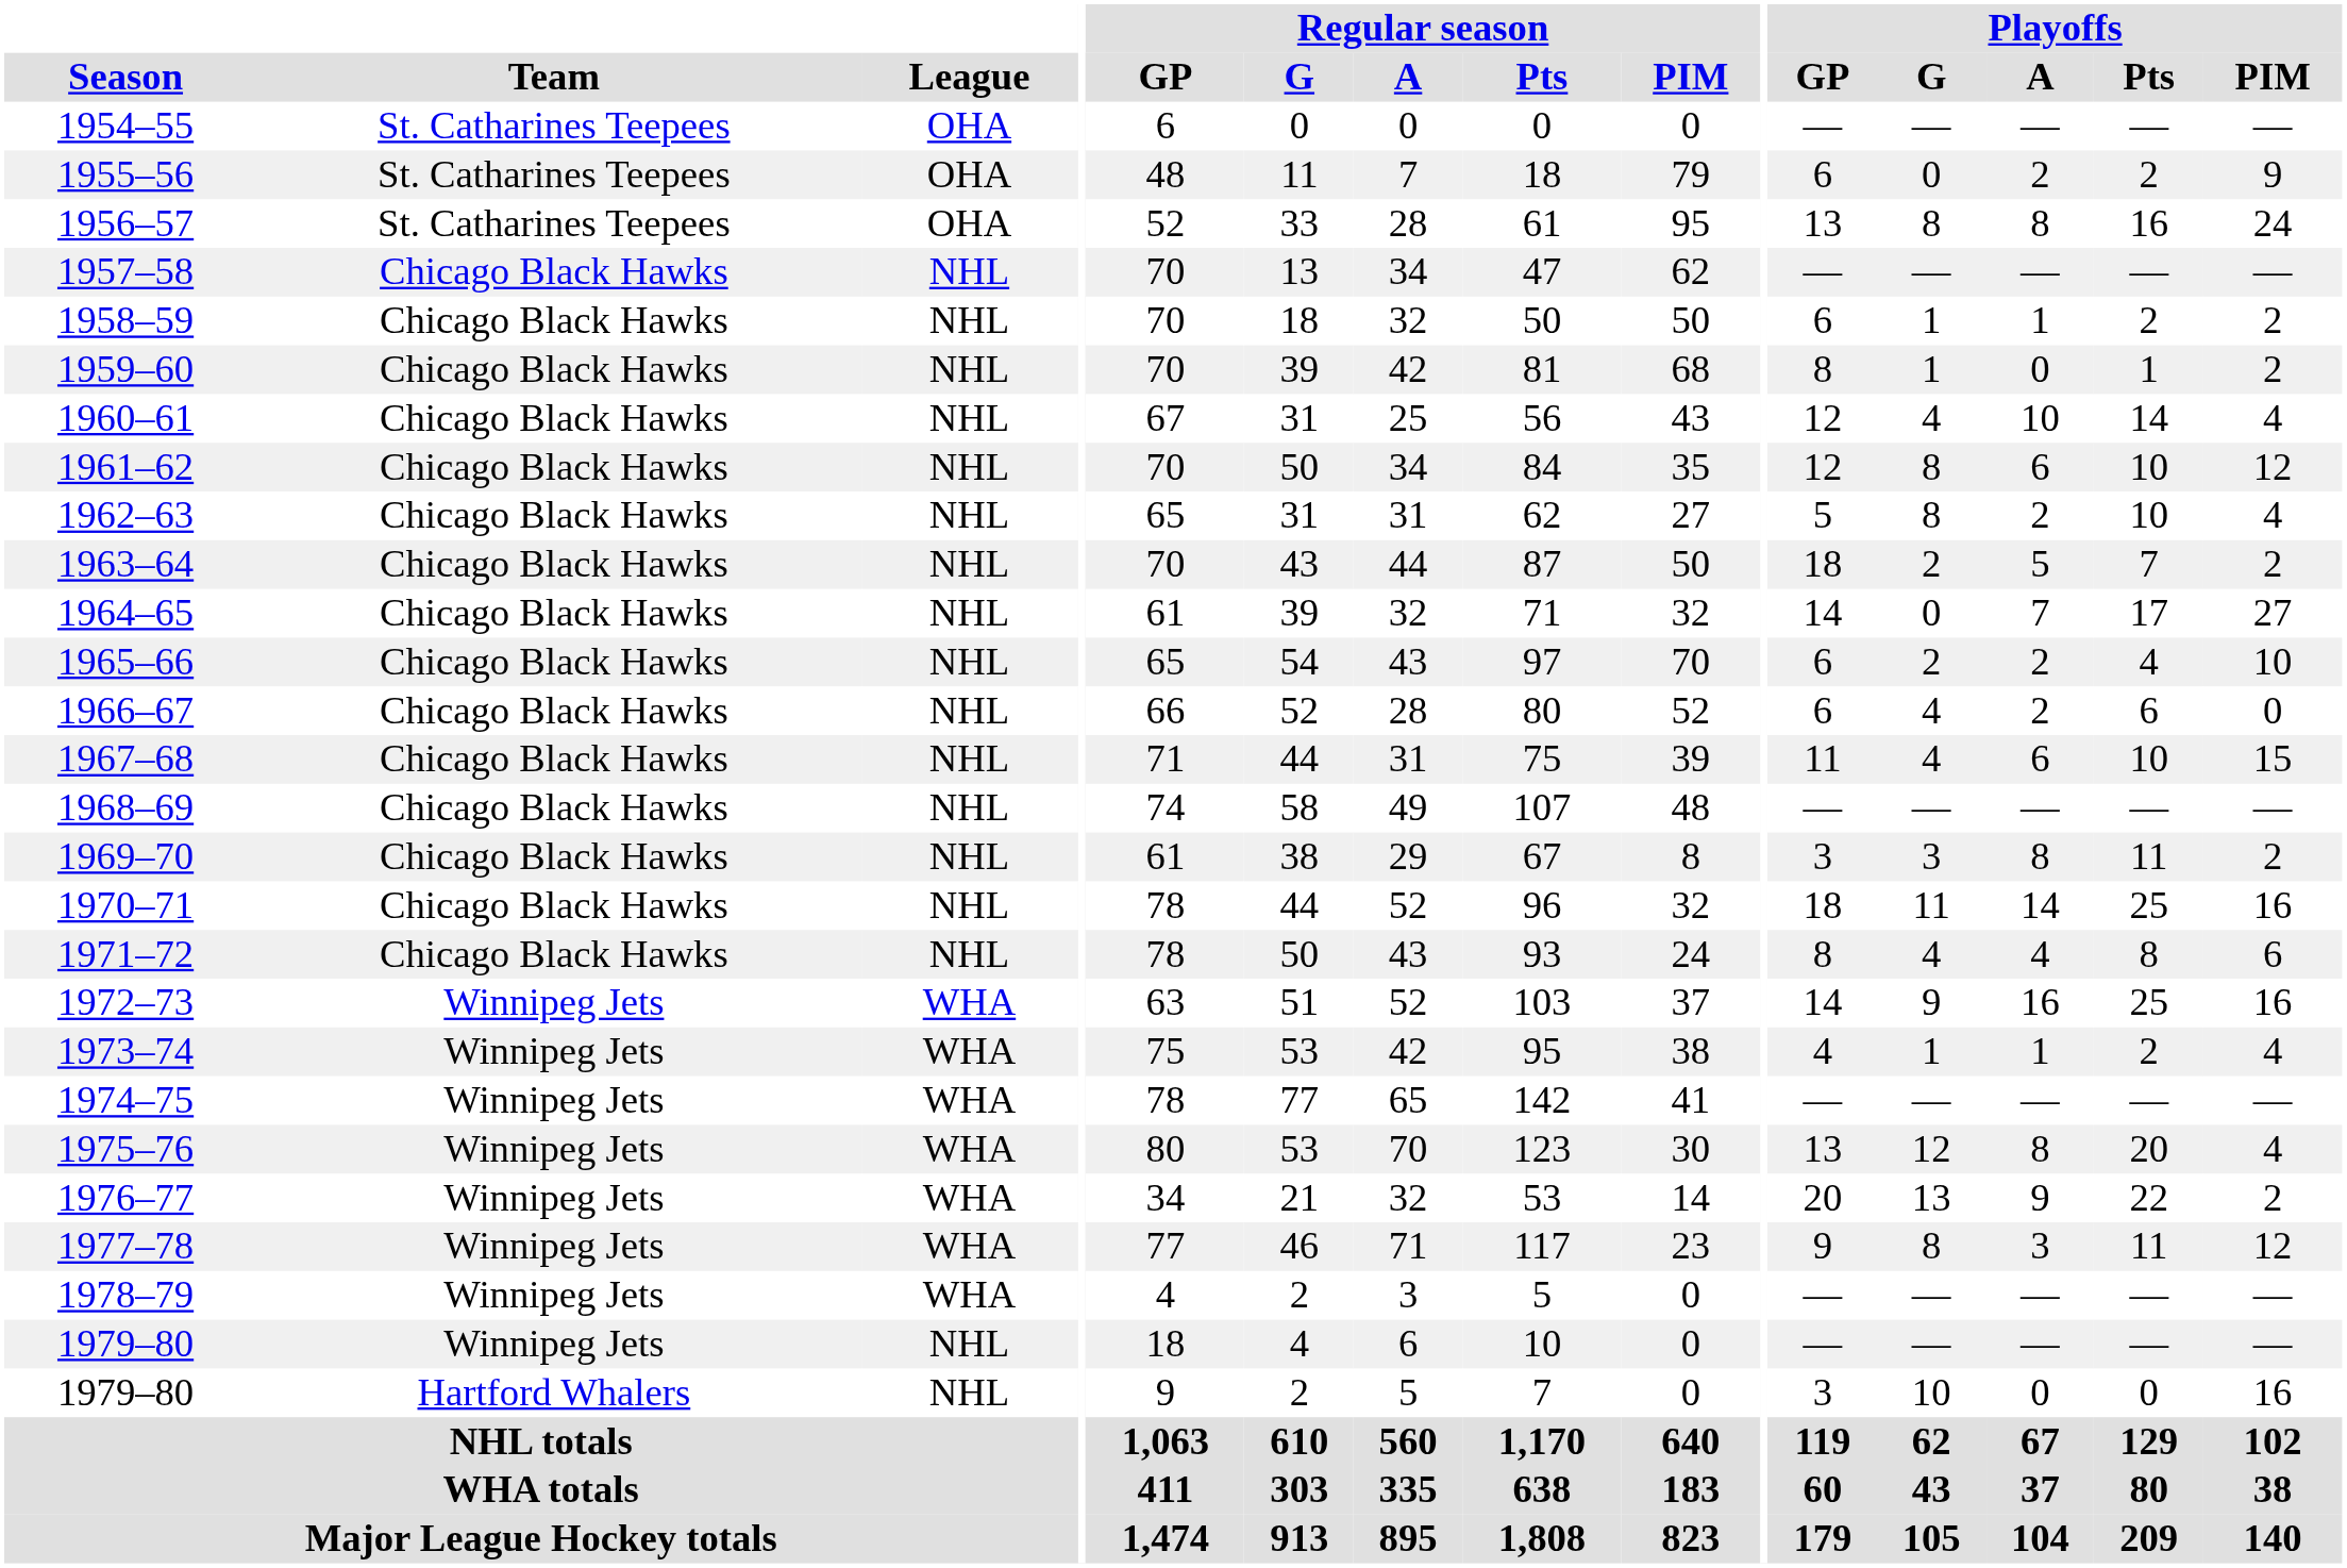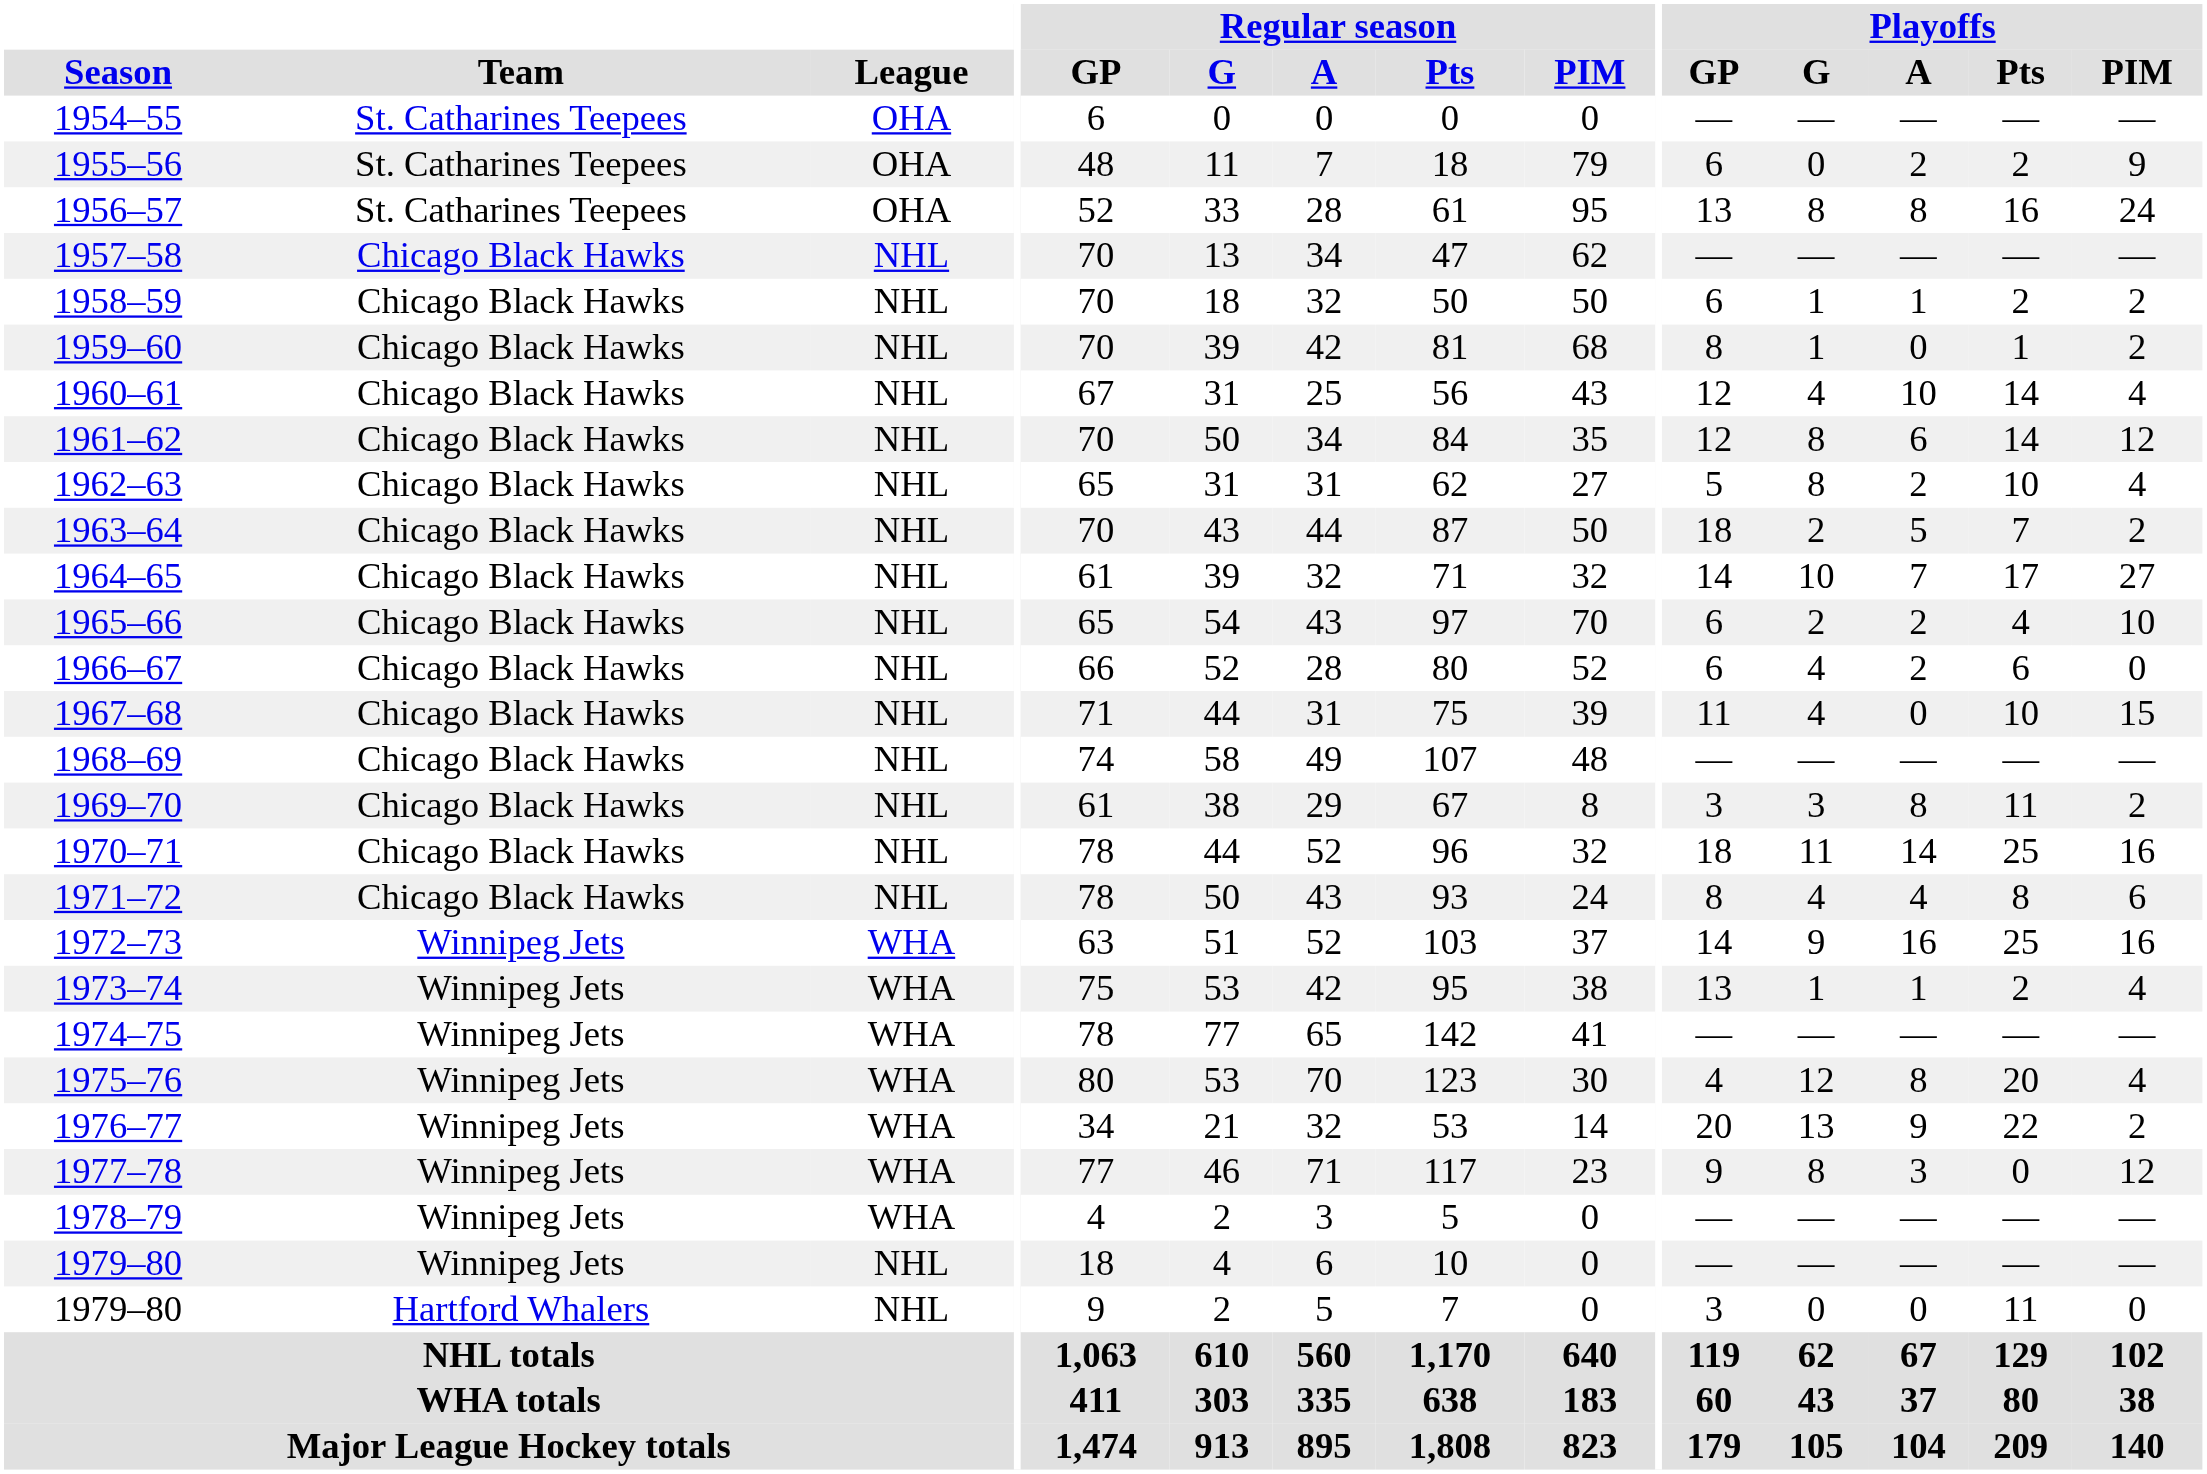1961–62 | Playoffs / Pts: 10 -> 14
1964–65 | Playoffs / G: 0 -> 10
1967–68 | Playoffs / A: 6 -> 0
1973–74 | Playoffs / GP: 4 -> 13
1975–76 | Playoffs / GP: 13 -> 4
1977–78 | Playoffs / Pts: 11 -> 0
1979–80 / Hartford Whalers | Playoffs / G: 10 -> 0
1979–80 / Hartford Whalers | Playoffs / Pts: 0 -> 11
1979–80 / Hartford Whalers | Playoffs / PIM: 16 -> 0
